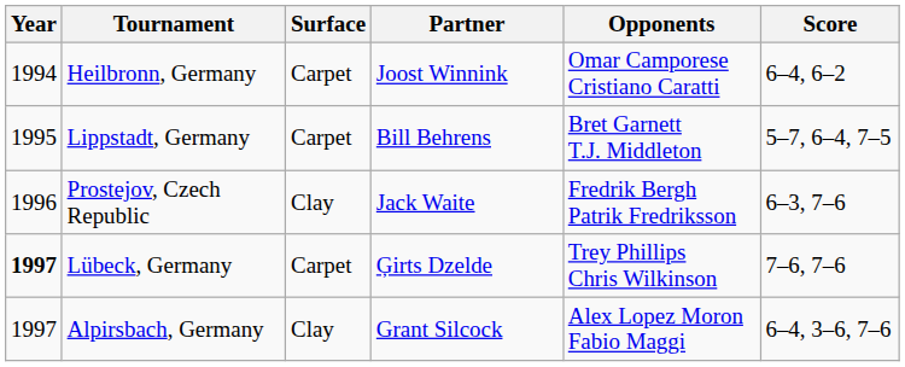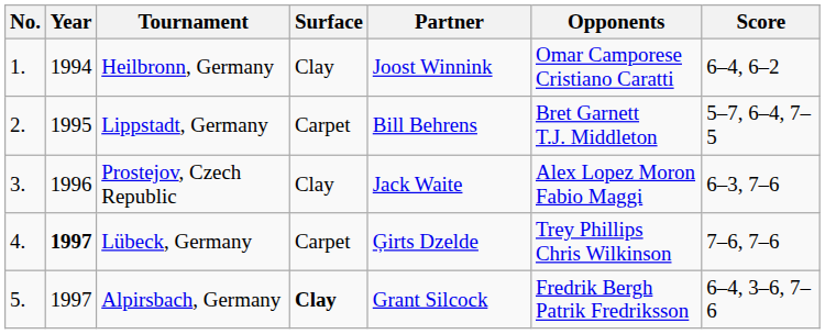+ column: No. | 1. | 2. | 3. | 4. | 5.
Heilbronn, Germany | Surface: Carpet -> Clay
Prostejov, Czech Republic | Opponents: Fredrik Bergh Patrik Fredriksson -> Alex Lopez Moron Fabio Maggi
Alpirsbach, Germany | Surface: normal -> bold
Alpirsbach, Germany | Opponents: Alex Lopez Moron Fabio Maggi -> Fredrik Bergh Patrik Fredriksson
